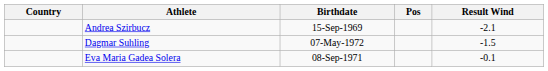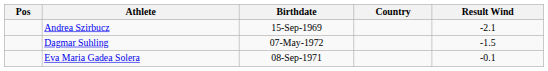columns swapped: Pos <-> Country
